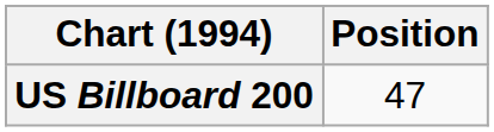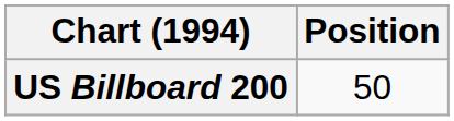US Billboard 200 | Position: 47 -> 50
